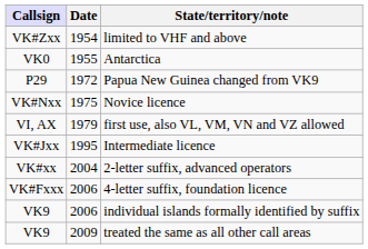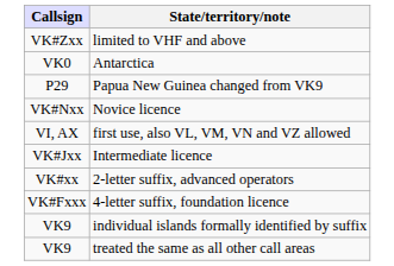- column: Date | 1954 | 1955 | 1972 | 1975 | 1979 | 1995 | 2004 | 2006 | 2006 | 2009
